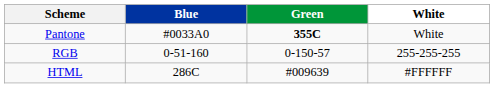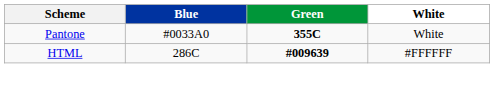- row: RGB | 0-51-160 | 0-150-57 | 255-255-255
HTML | Green: normal -> bold
